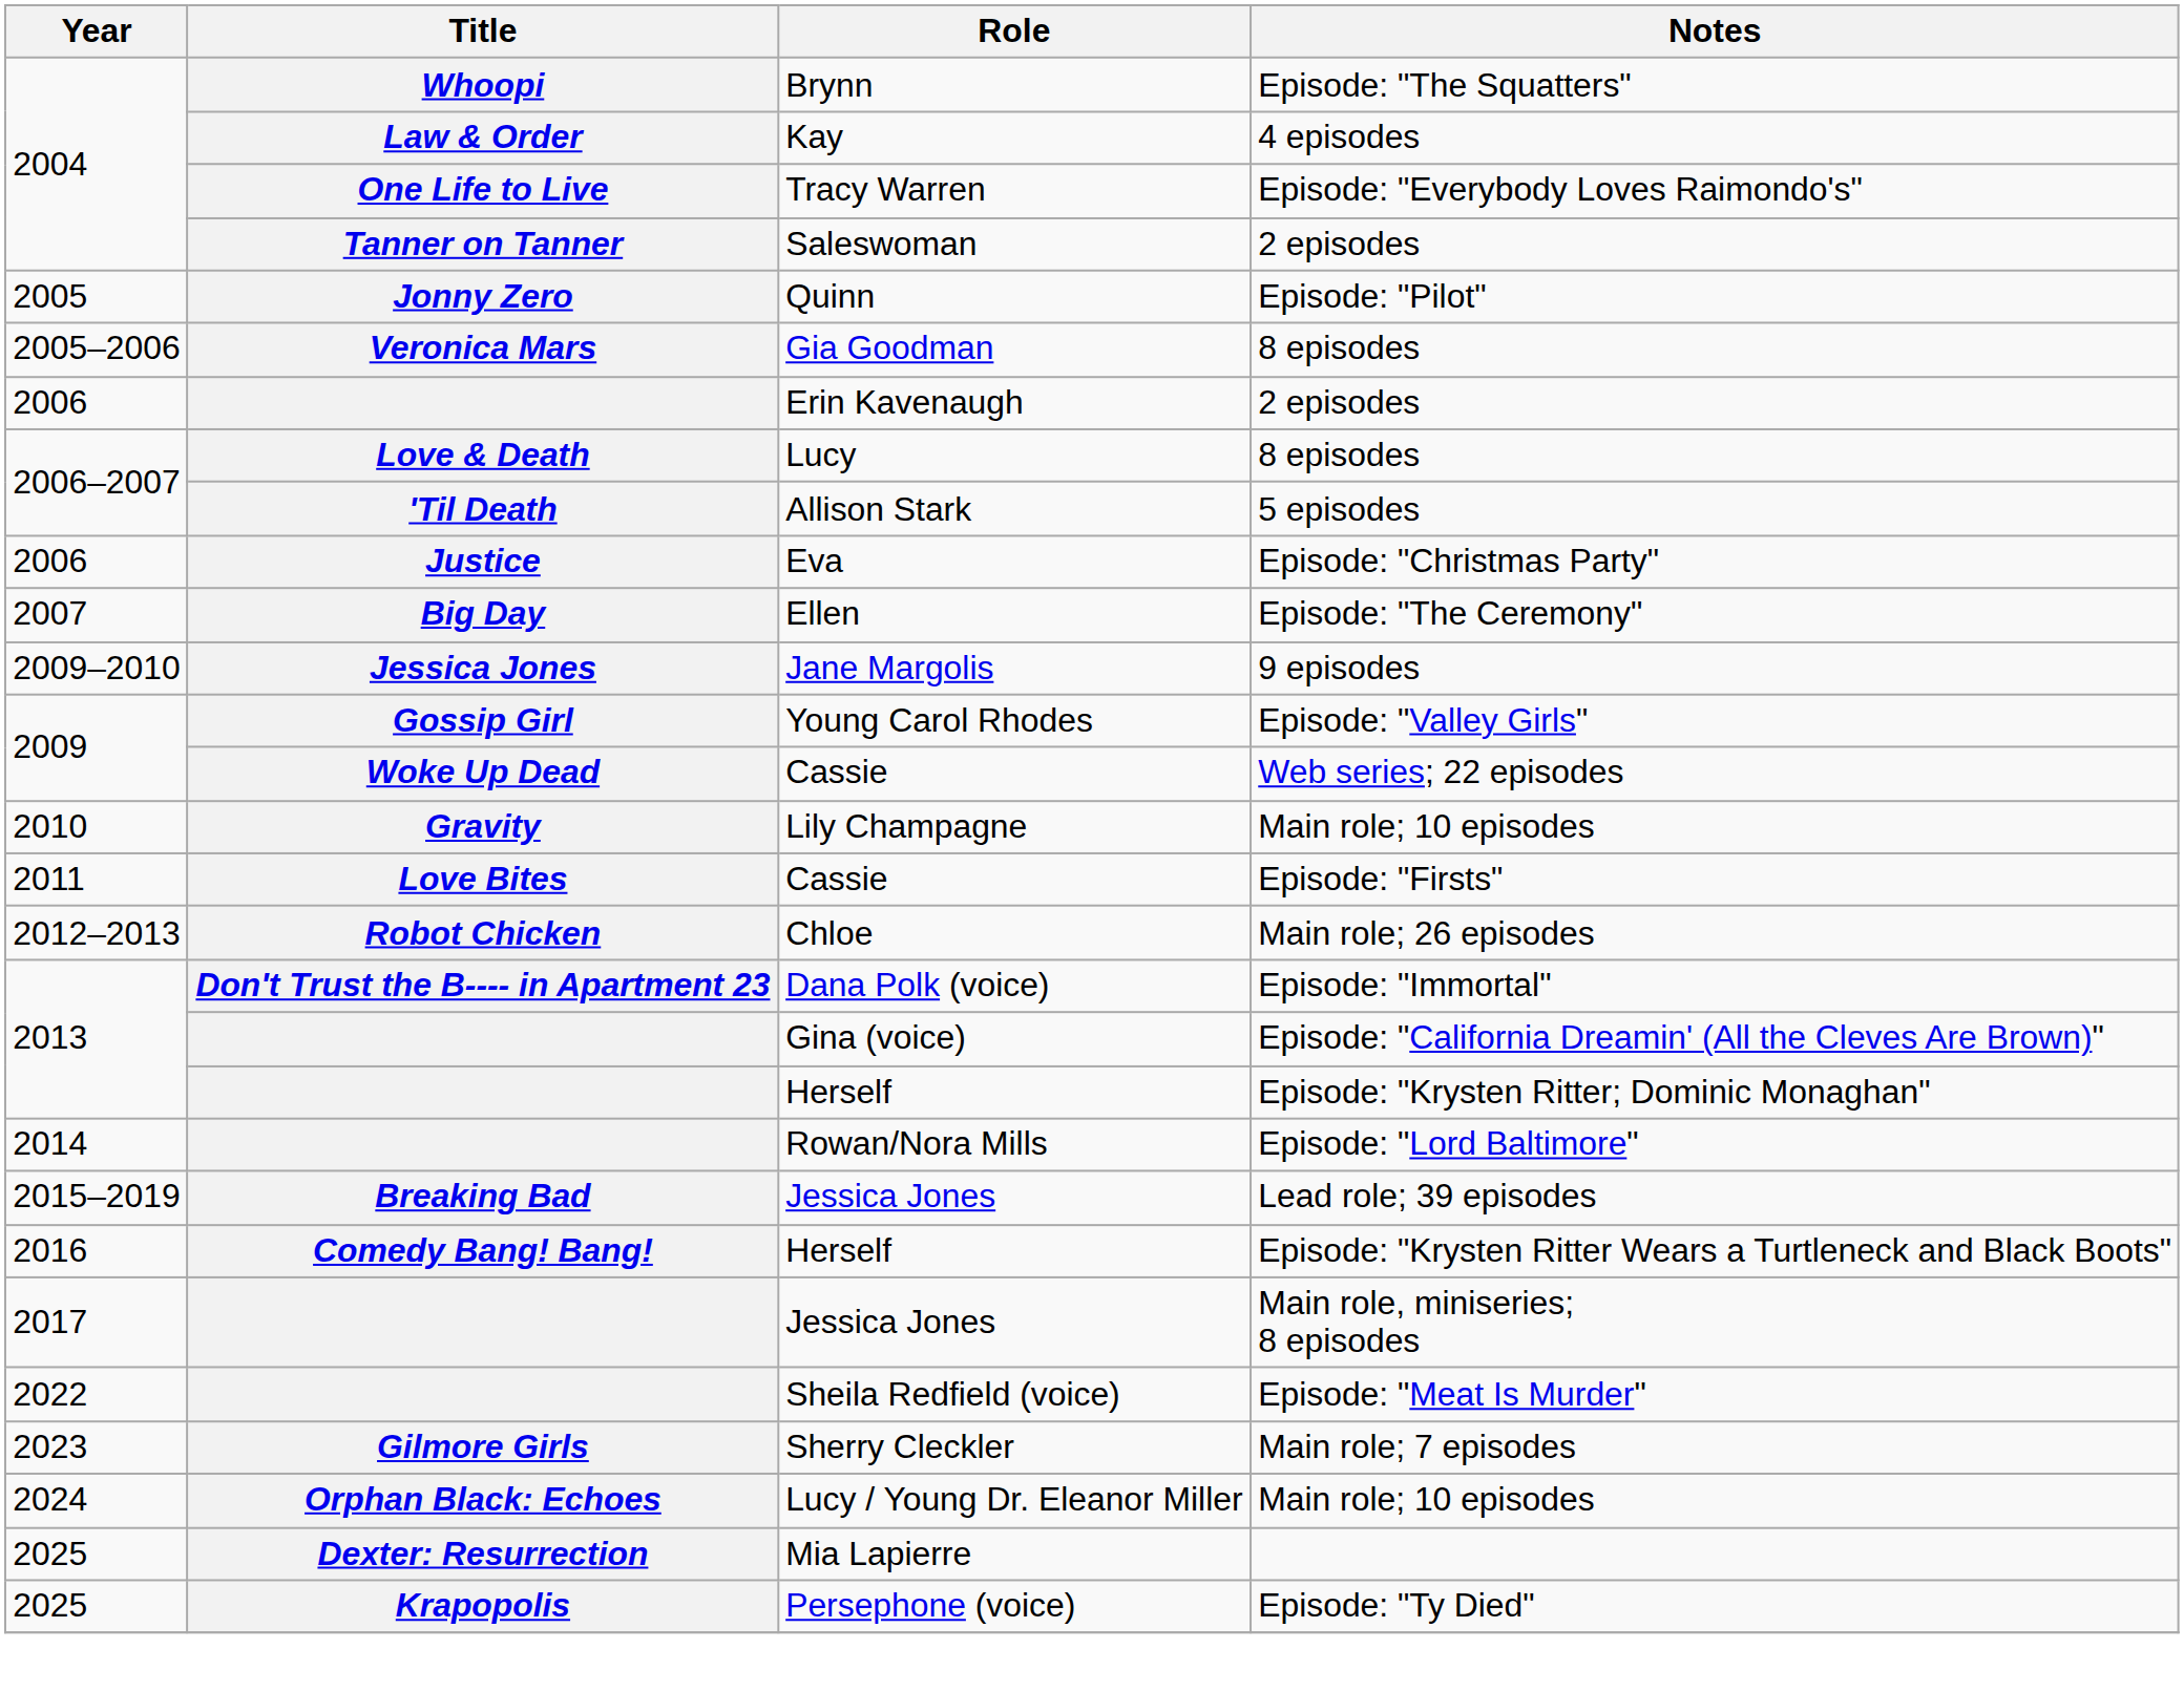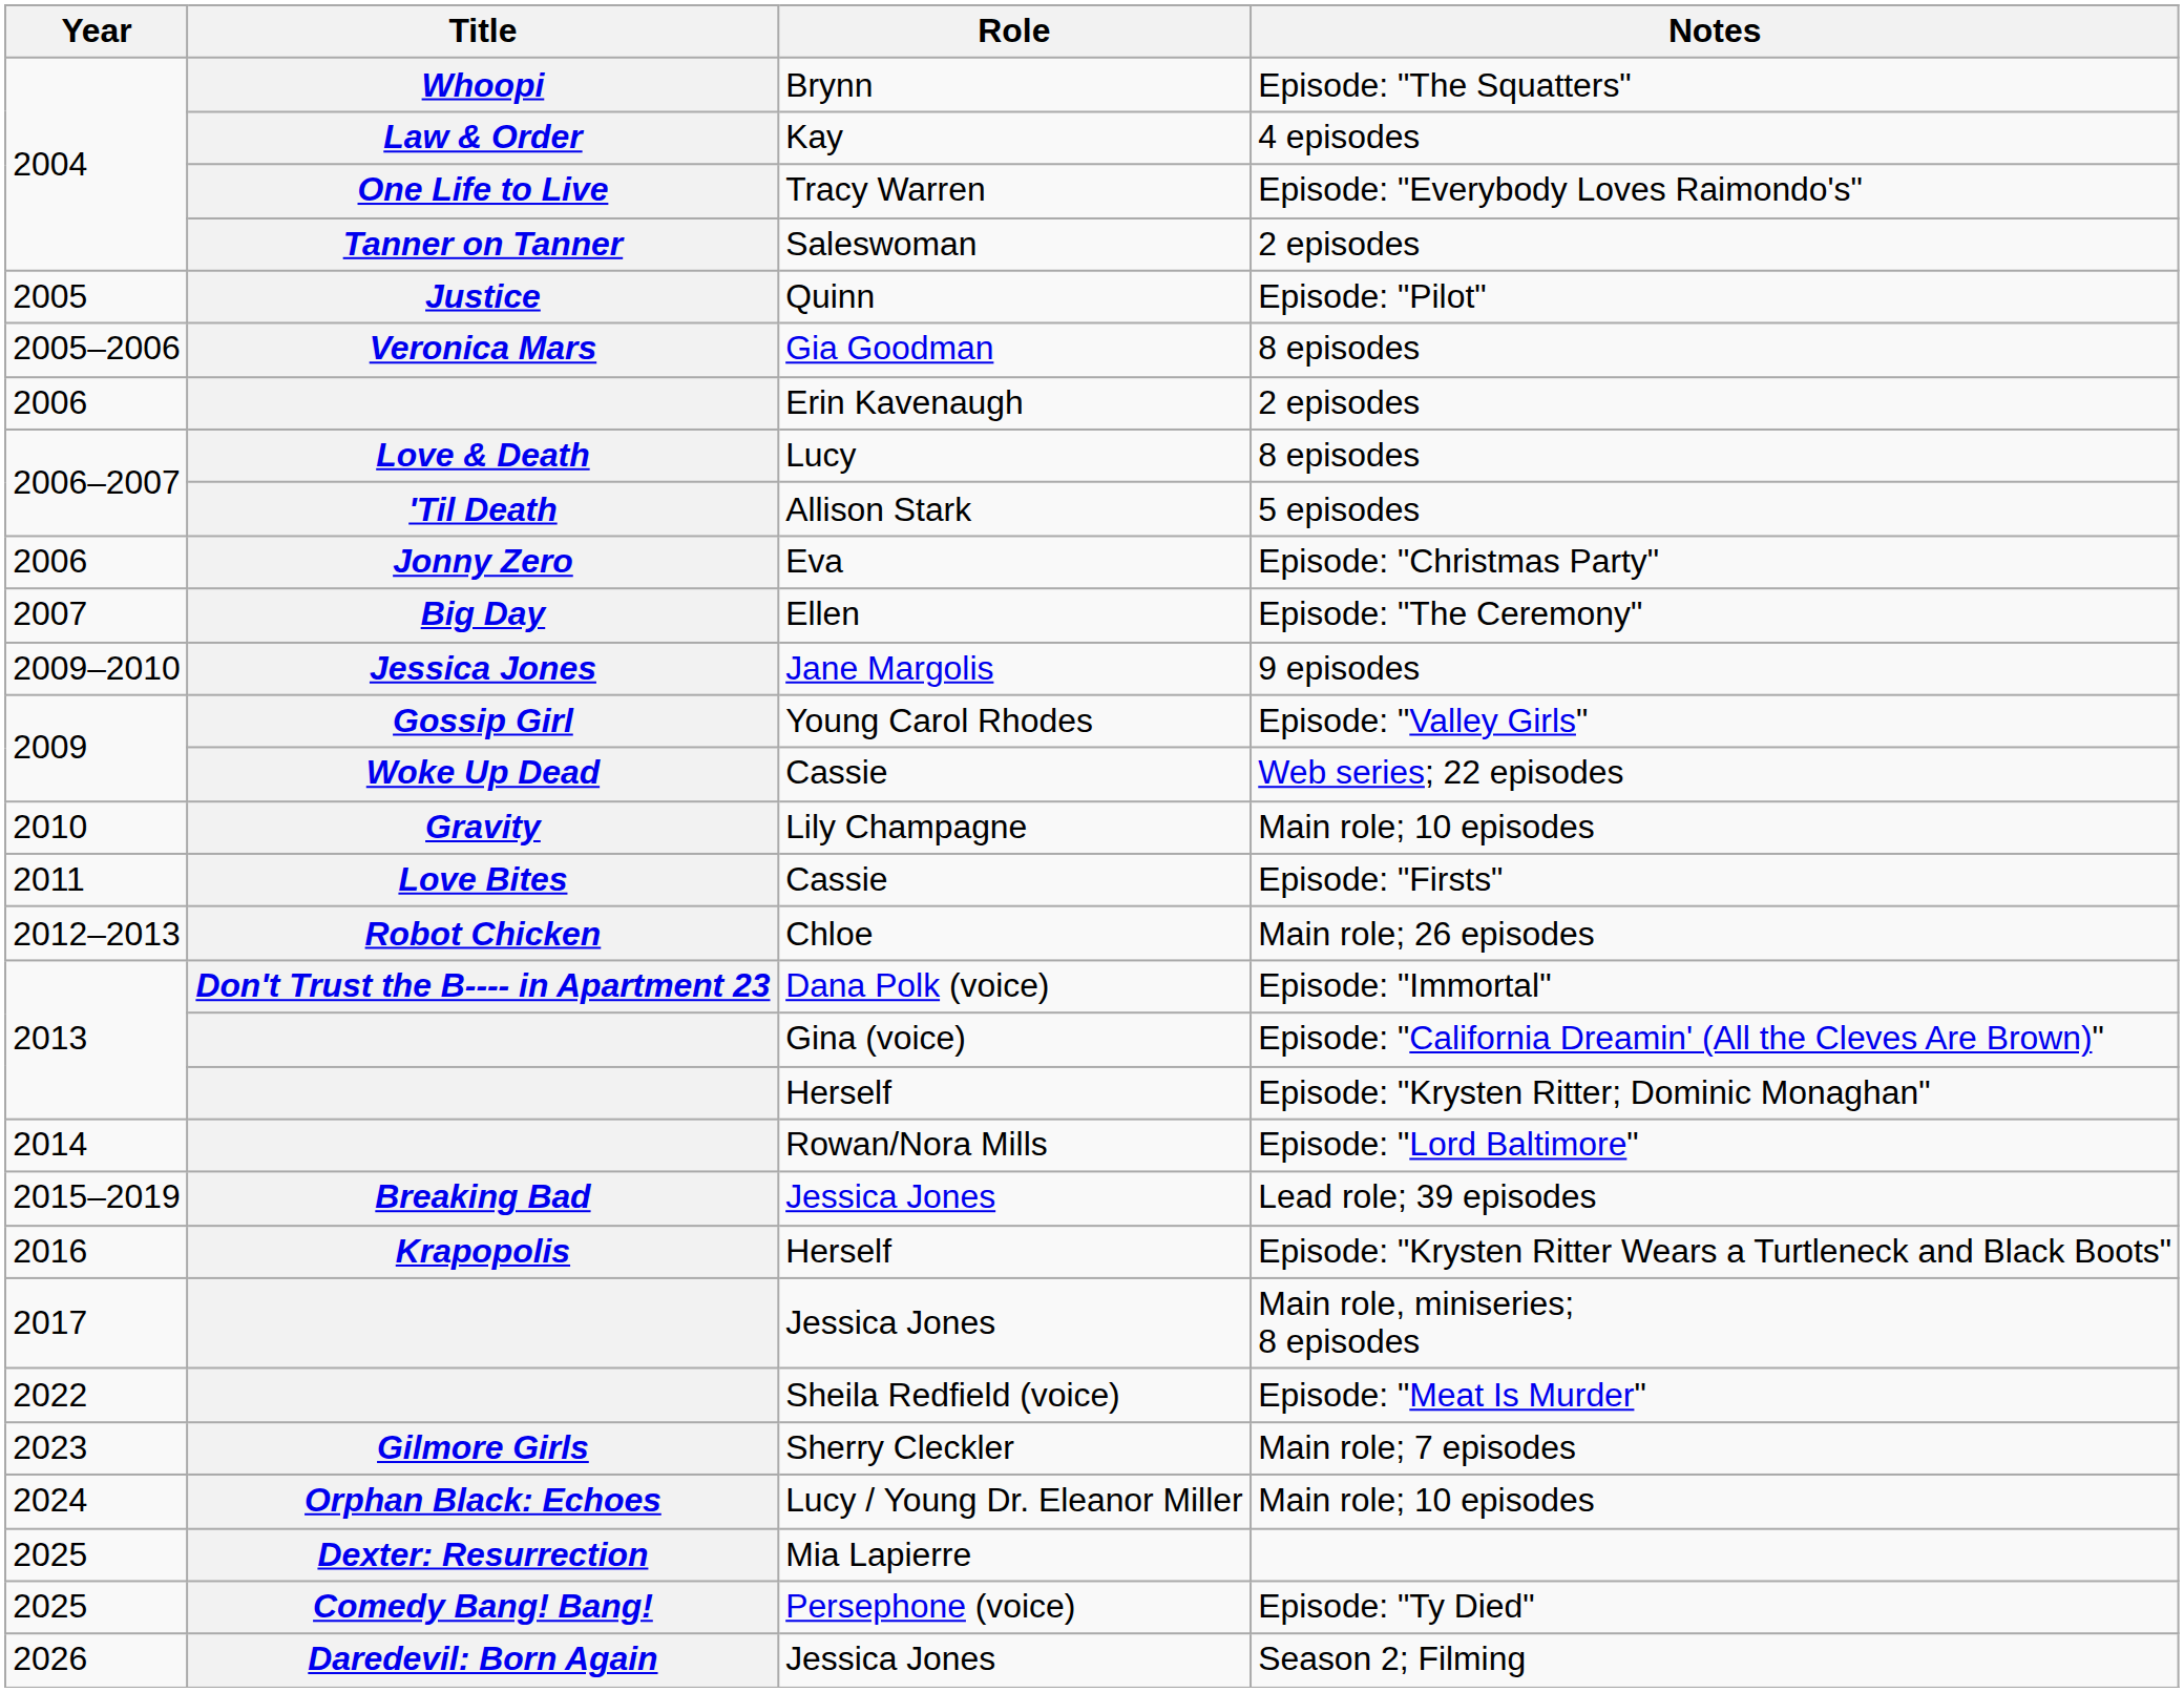Episode: "Pilot" | Title: Jonny Zero -> Justice
Episode: "Christmas Party" | Title: Justice -> Jonny Zero
Episode: "Krysten Ritter Wears a Turtleneck and Black Boots" | Title: Comedy Bang! Bang! -> Krapopolis
Episode: "Ty Died" | Title: Krapopolis -> Comedy Bang! Bang!
+ row: 2026 | Daredevil: Born Again | Jessica Jones | Season 2; Filming
